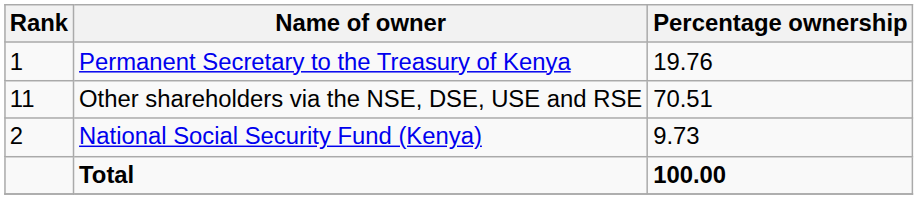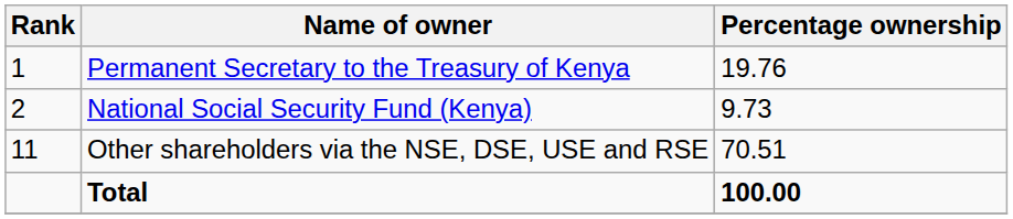rows swapped: National Social Security Fund (Kenya) <-> Other shareholders via the NSE, DSE, USE and RSE
